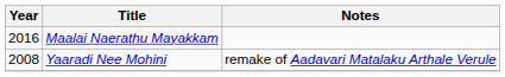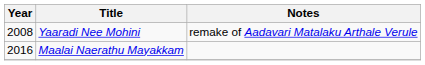rows swapped: Yaaradi Nee Mohini <-> Maalai Naerathu Mayakkam
